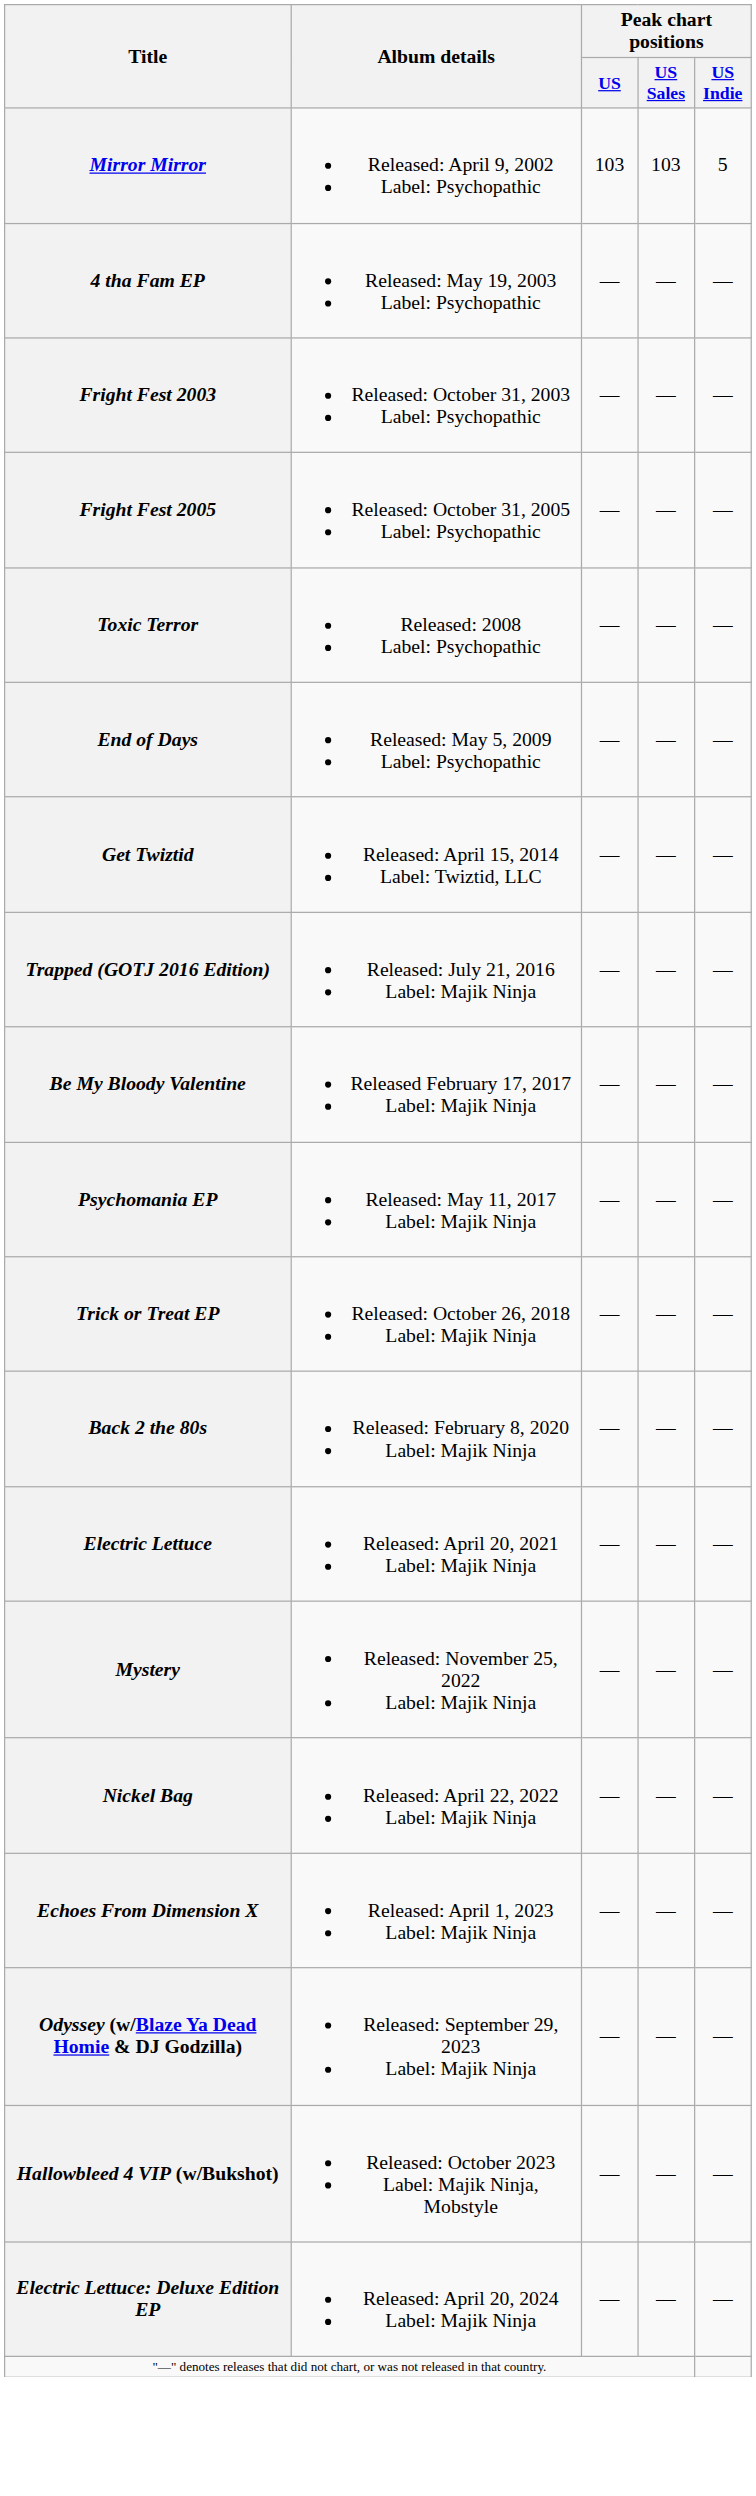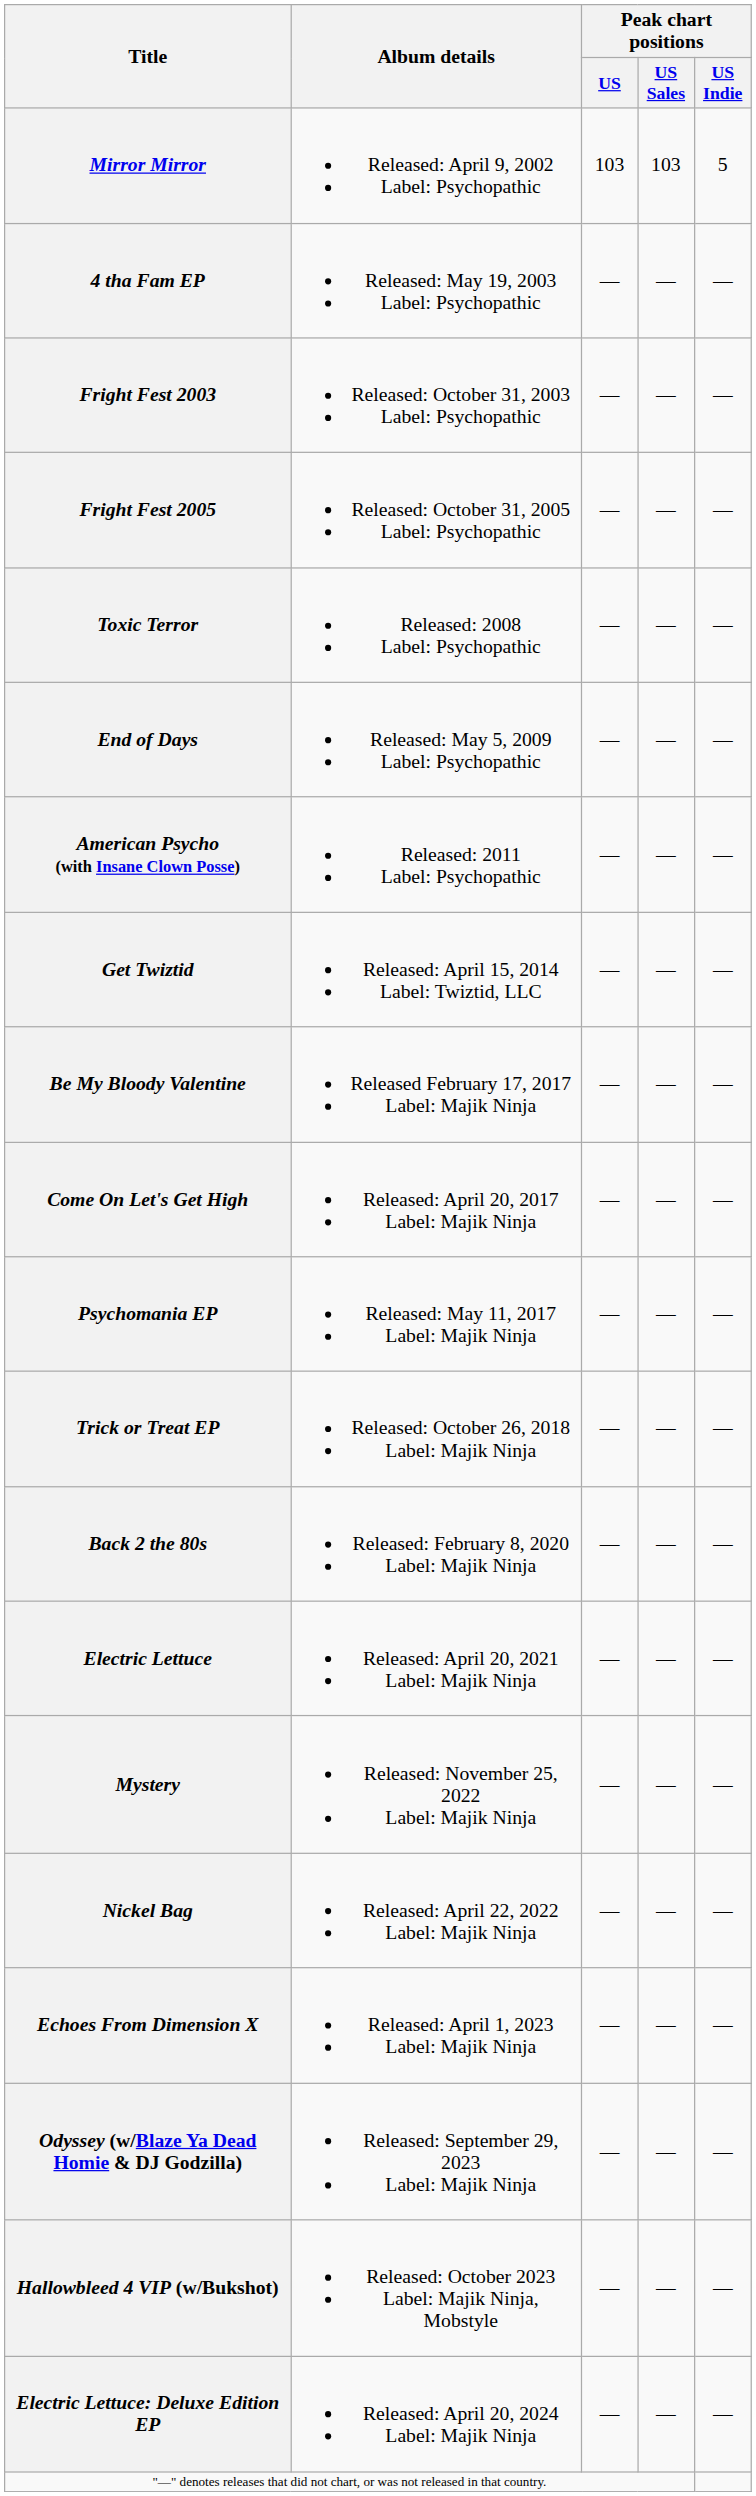+ row: American Psycho (with Insane Clown Posse) | Released: 2011 Label: Psychopathic | — | — | —
- row: Trapped (GOTJ 2016 Edition) | Released: July 21, 2016 Label: Majik Ninja | — | — | —
+ row: Come On Let's Get High | Released: April 20, 2017 Label: Majik Ninja | — | — | —
